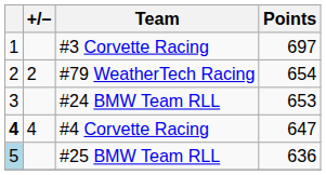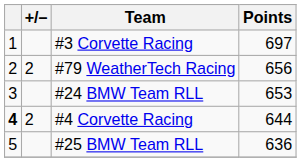#79 WeatherTech Racing | Points: 654 -> 656
#4 Corvette Racing | +/–: 4 -> 2
#4 Corvette Racing | Points: 647 -> 644
#25 BMW Team RLL | column 1: lightblue background -> no background
